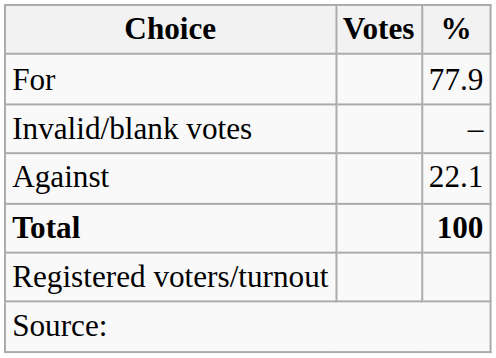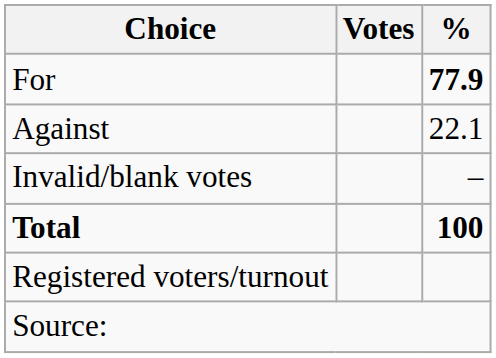For | %: normal -> bold
rows swapped: Against <-> Invalid/blank votes
